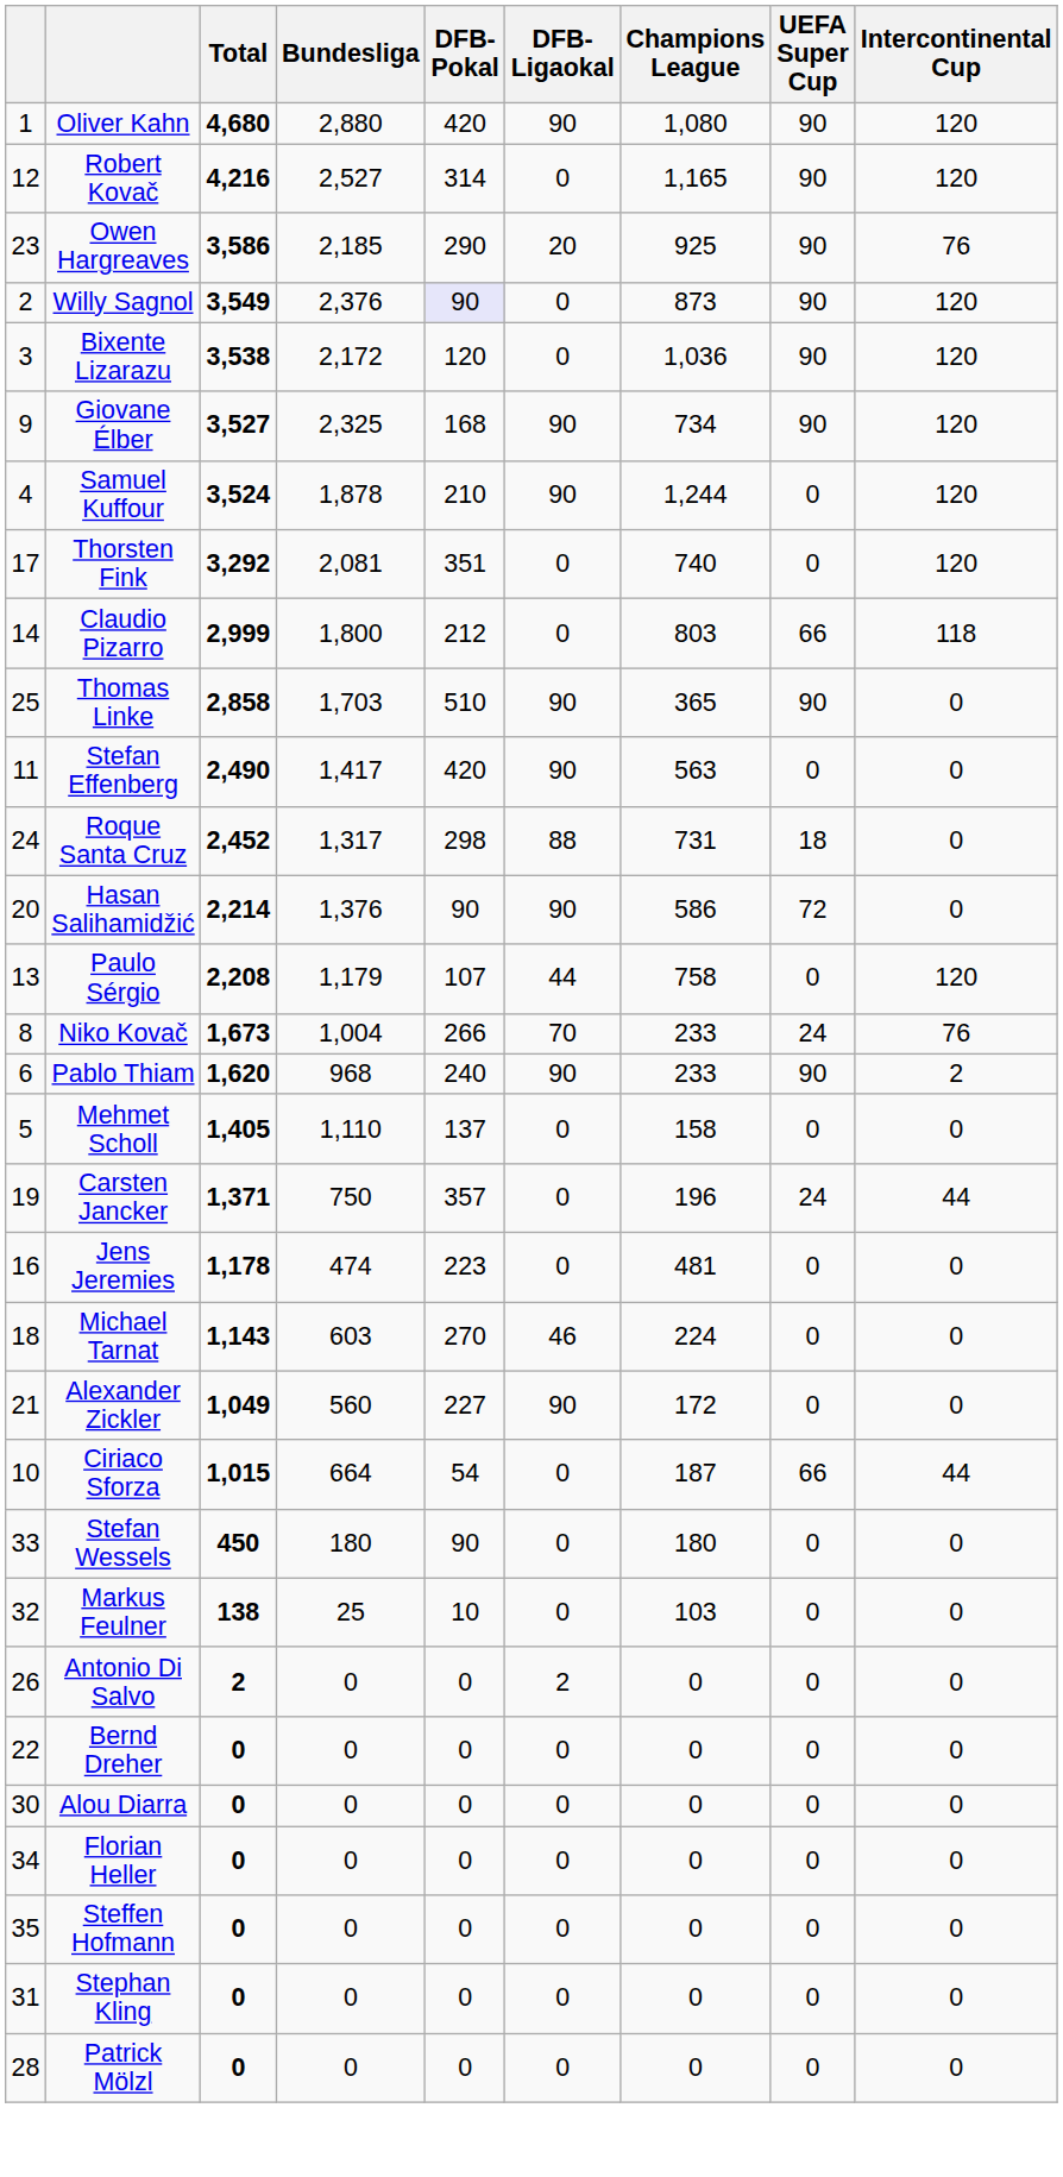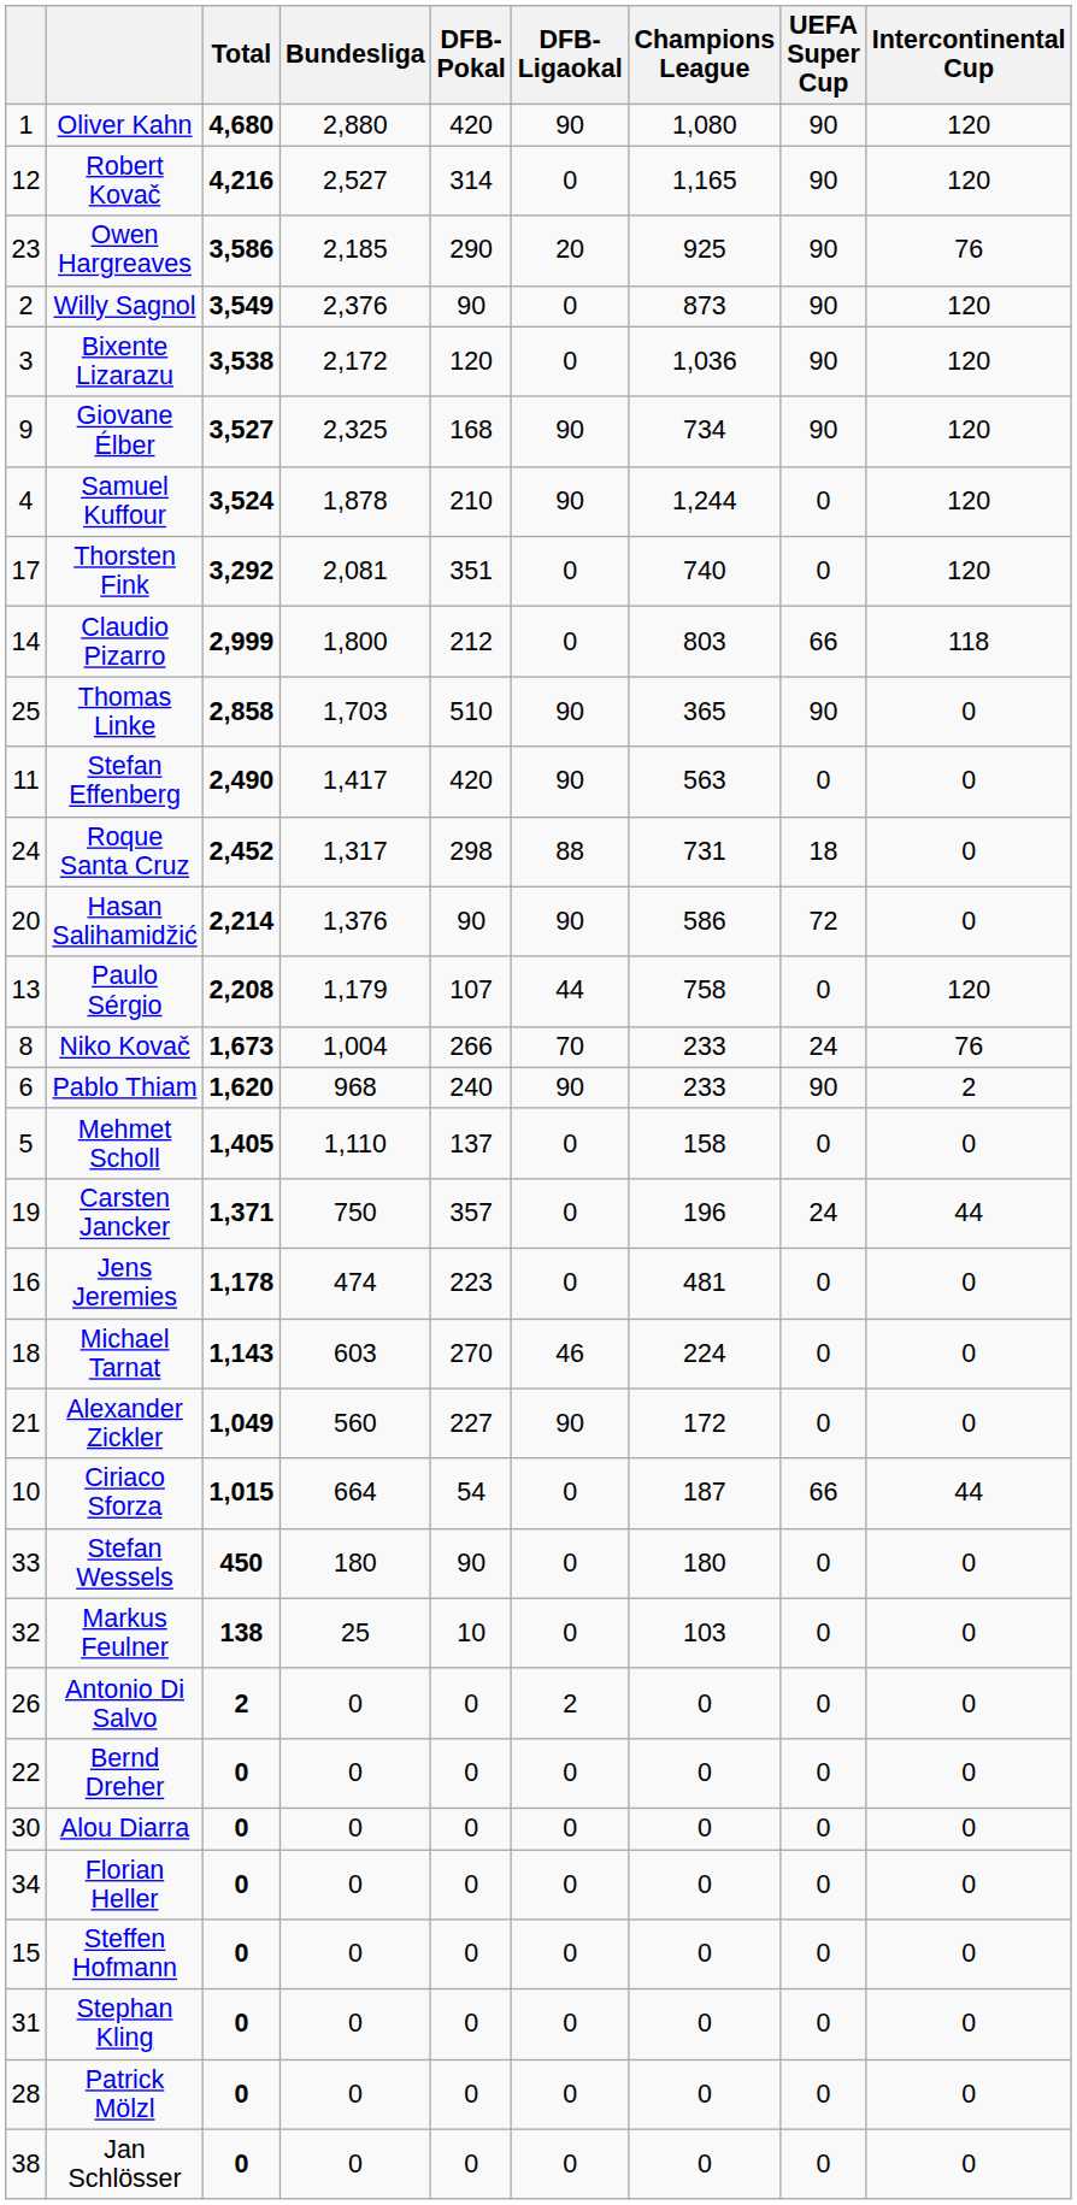Willy Sagnol | DFB-Pokal: lavender background -> no background
Steffen Hofmann | column 1: 35 -> 15
+ row: 38 | Jan Schlösser | 0 | 0 | 0 | 0 | 0 | 0 | 0
